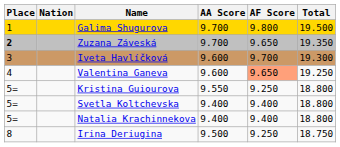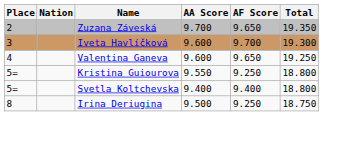- row: 1 | Galima Shugurova | 9.700 | 9.800 | 19.500
Zuzana Záveská | Place: bold -> normal
Valentina Ganeva | AF Score: lightsalmon background -> no background
- row: 5= | Natalia Krachinnekova | 9.400 | 9.400 | 18.800
